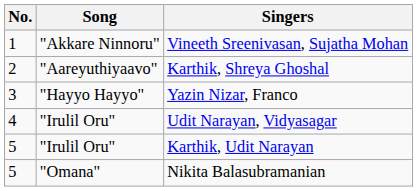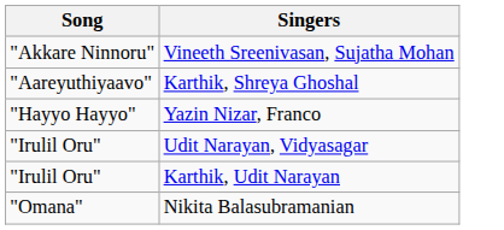- column: No. | 1 | 2 | 3 | 4 | 5 | 5
